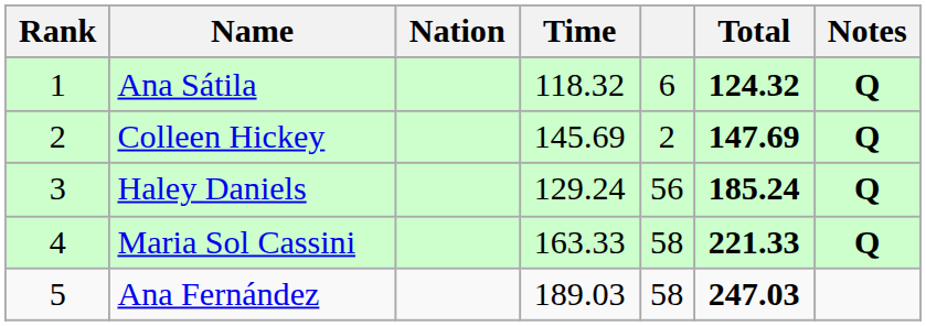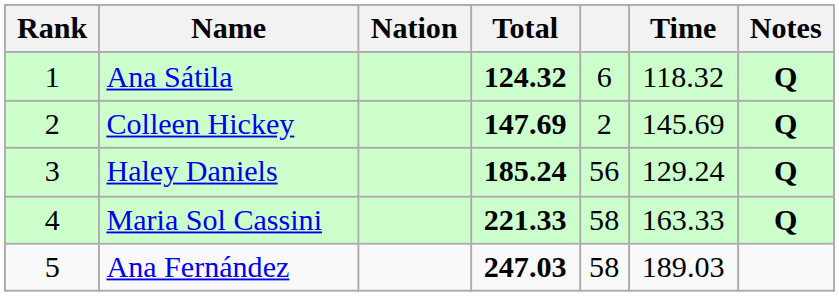columns swapped: Time <-> Total
